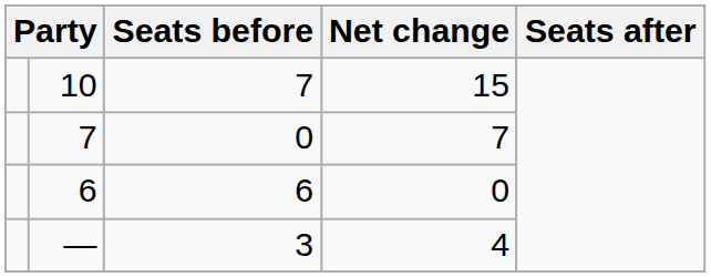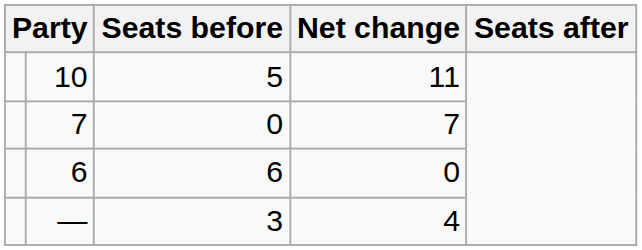10 | Seats before: 7 -> 5
10 | Net change: 15 -> 11
